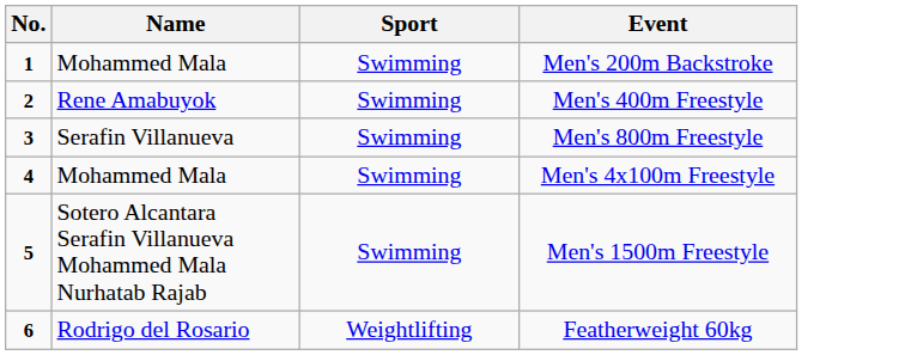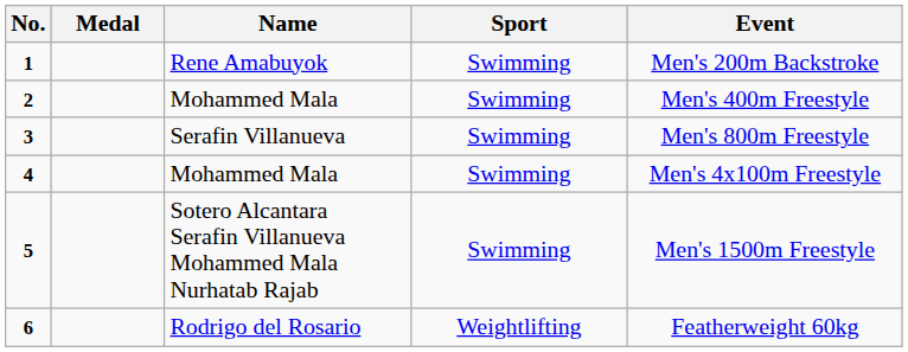+ column: Medal
1 | Name: Mohammed Mala -> Rene Amabuyok
2 | Name: Rene Amabuyok -> Mohammed Mala
